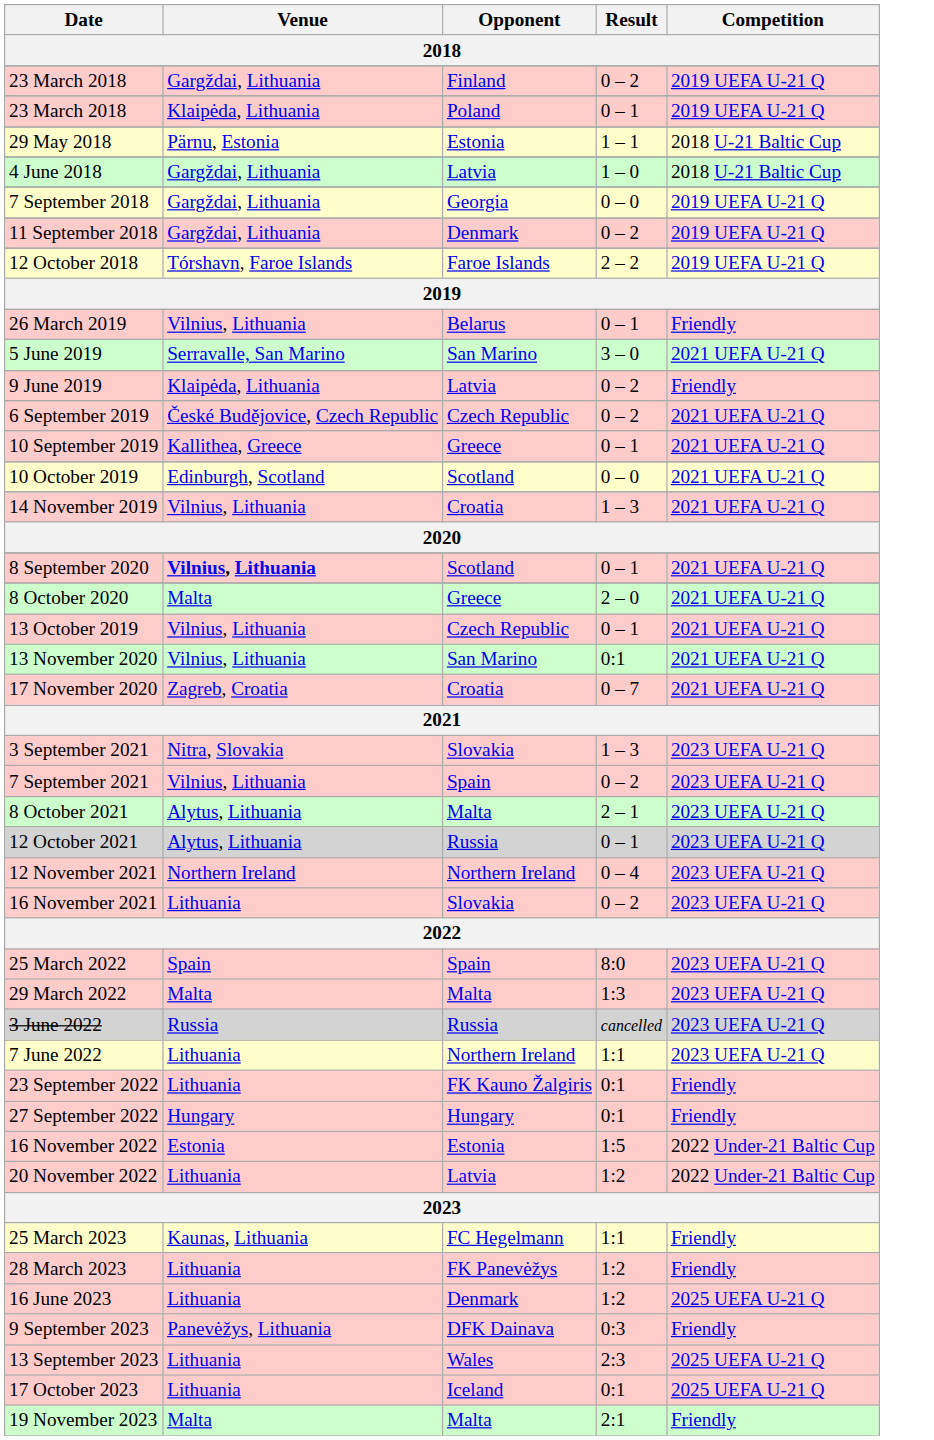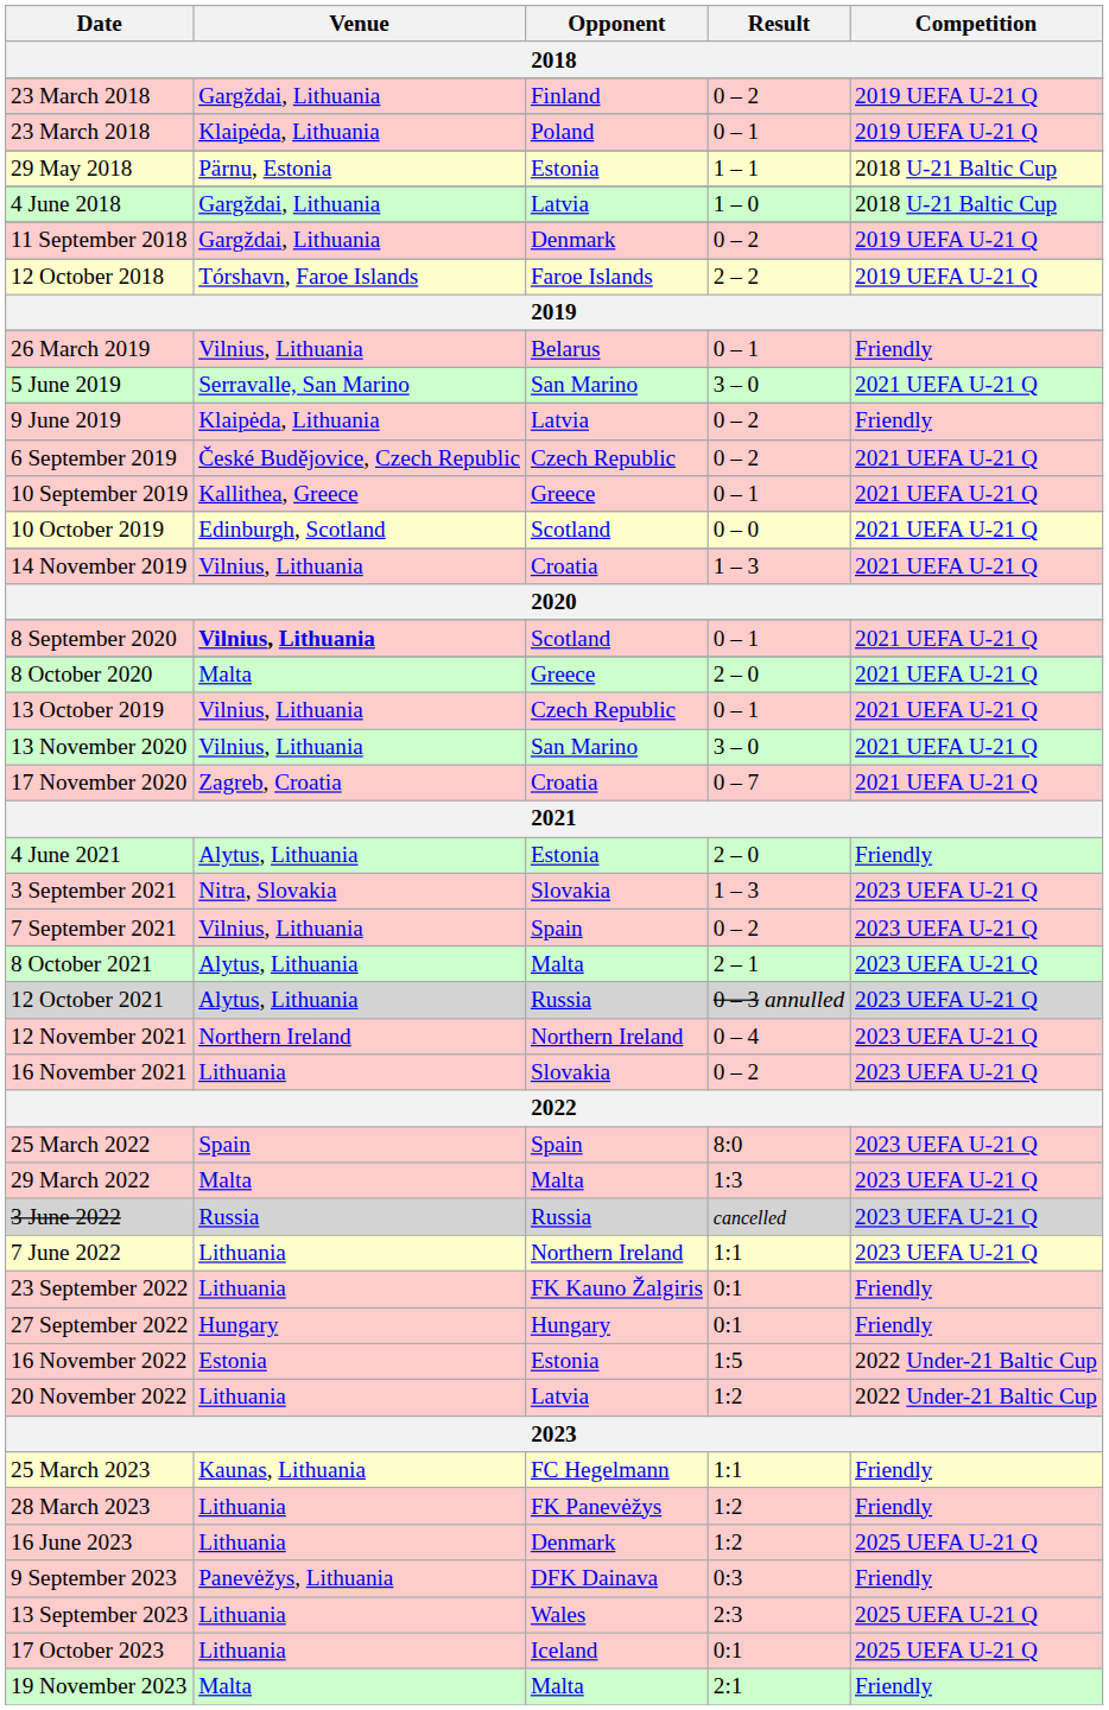- row: 7 September 2018 | Gargždai, Lithuania | Georgia | 0 – 0 | 2019 UEFA U-21 Q
13 November 2020 | Result: 0:1 -> 3 – 0
+ row: 4 June 2021 | Alytus, Lithuania | Estonia | 2 – 0 | Friendly
12 October 2021 | Result: 0 – 1 -> 0 – 3 annulled
